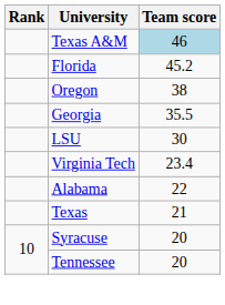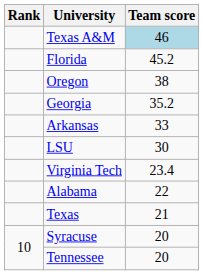Georgia | Team score: 35.5 -> 35.2
+ row: Arkansas | 33
